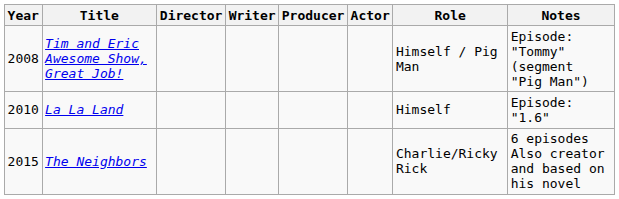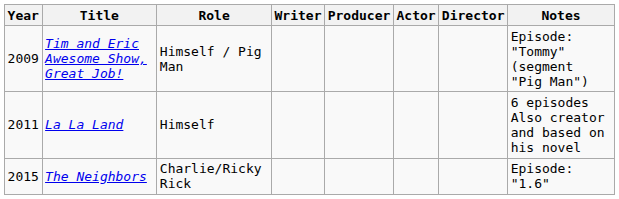columns swapped: Director <-> Role
Tim and Eric Awesome Show, Great Job! | Year: 2008 -> 2009
La La Land | Year: 2010 -> 2011
La La Land | Notes: Episode: "1.6" -> 6 episodes Also creator and based on his novel
The Neighbors | Notes: 6 episodes Also creator and based on his novel -> Episode: "1.6"
